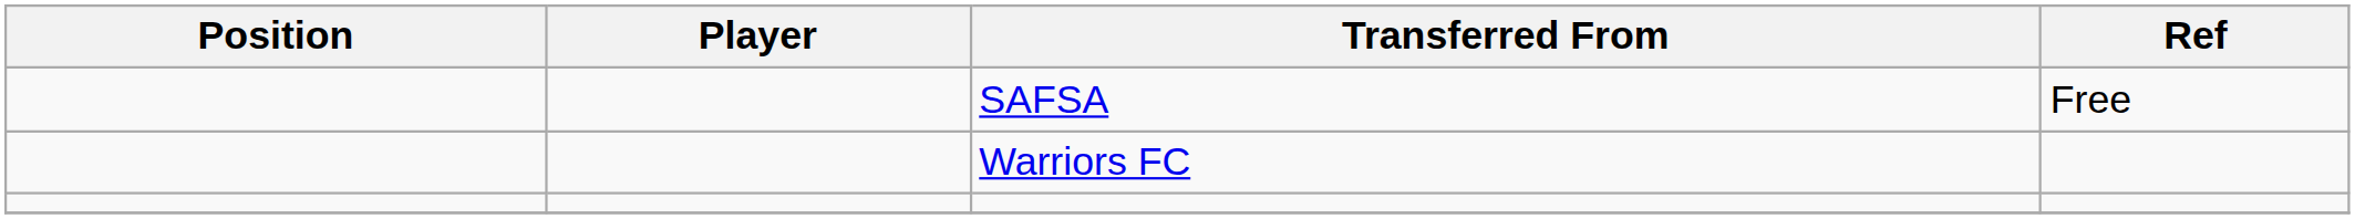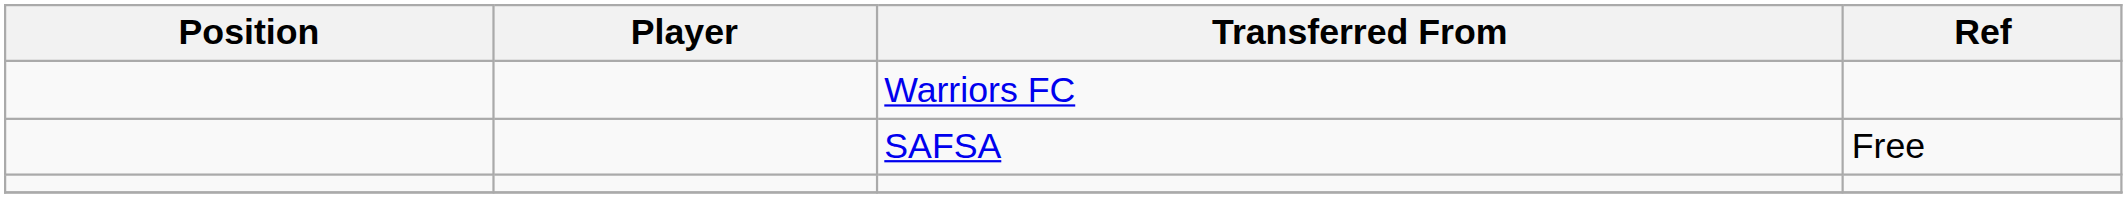rows swapped: SAFSA <-> Warriors FC
